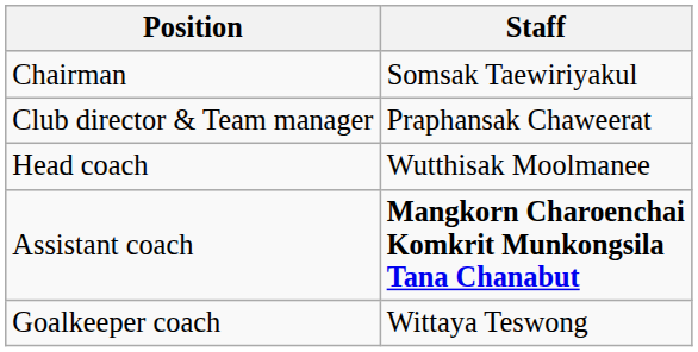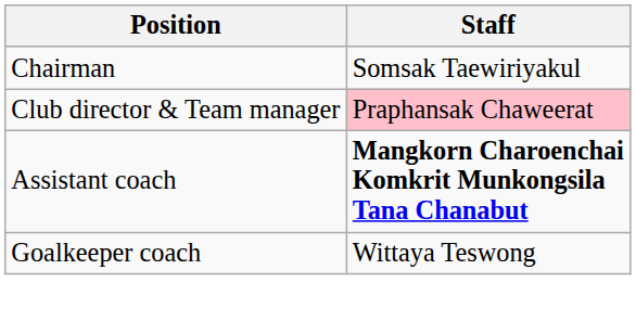Club director & Team manager | Staff: no background -> pink background
- row: Head coach | Wutthisak Moolmanee
